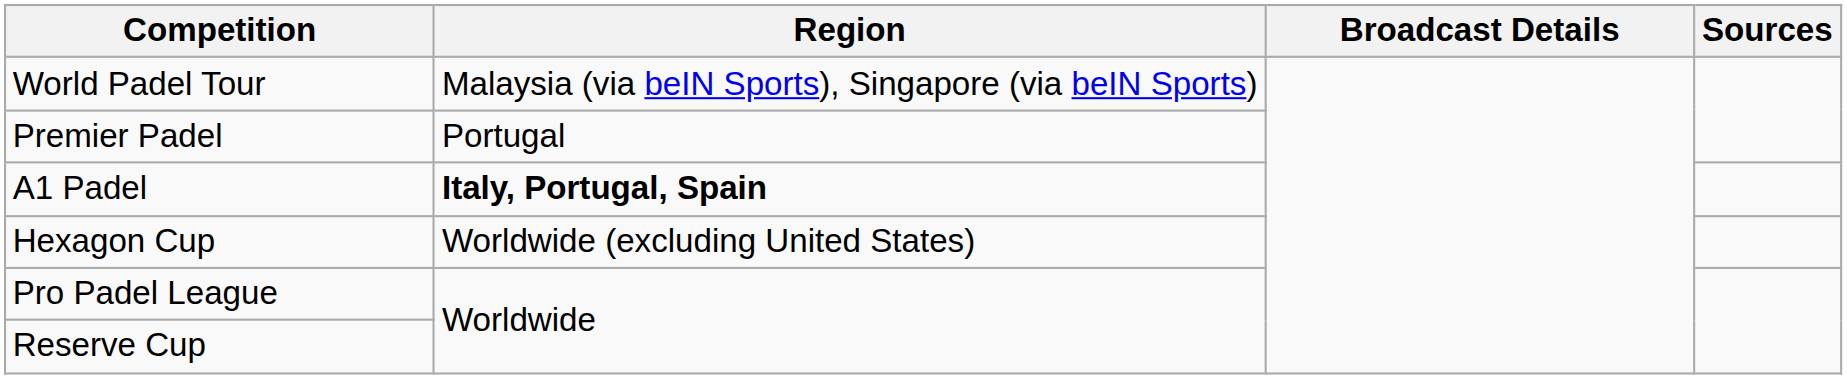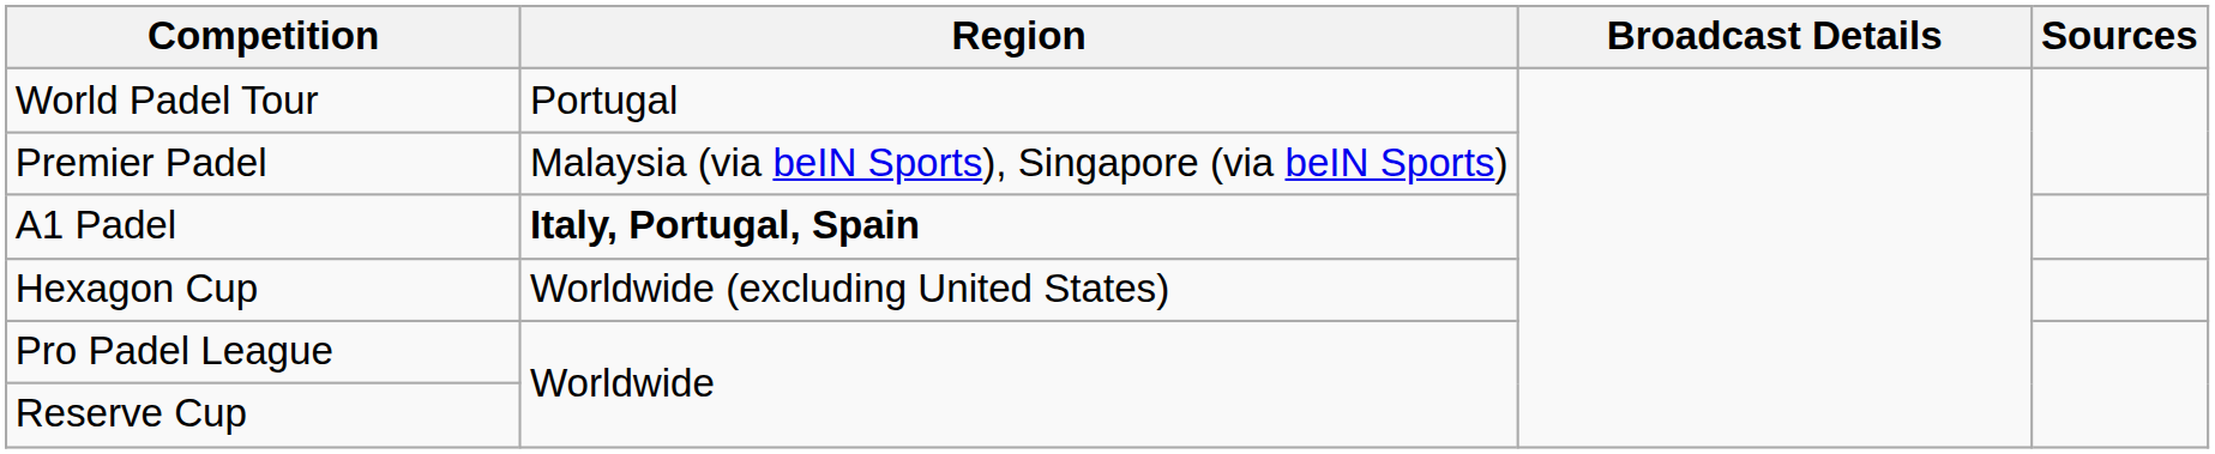World Padel Tour | Region: Malaysia (via beIN Sports), Singapore (via beIN Sports) -> Portugal
Premier Padel | Region: Portugal -> Malaysia (via beIN Sports), Singapore (via beIN Sports)
